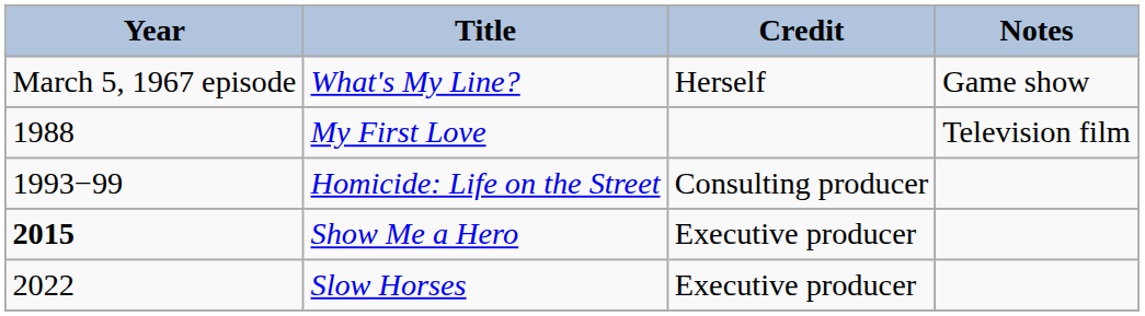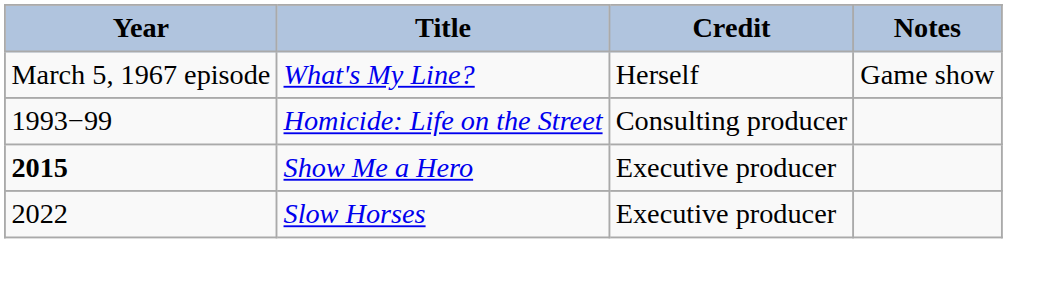- row: 1988 | My First Love | Television film
